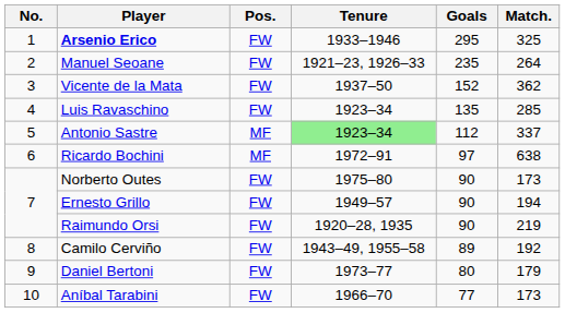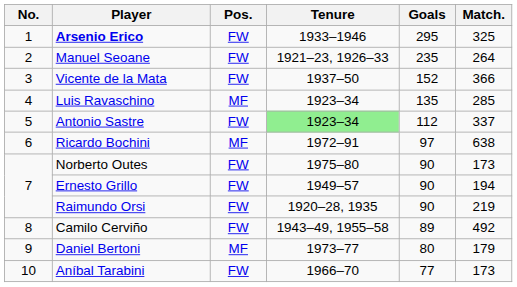Vicente de la Mata | Match.: 362 -> 366
Luis Ravaschino | Pos.: FW -> MF
Antonio Sastre | Pos.: MF -> FW
Camilo Cerviño | Match.: 192 -> 492
Daniel Bertoni | Pos.: FW -> MF
